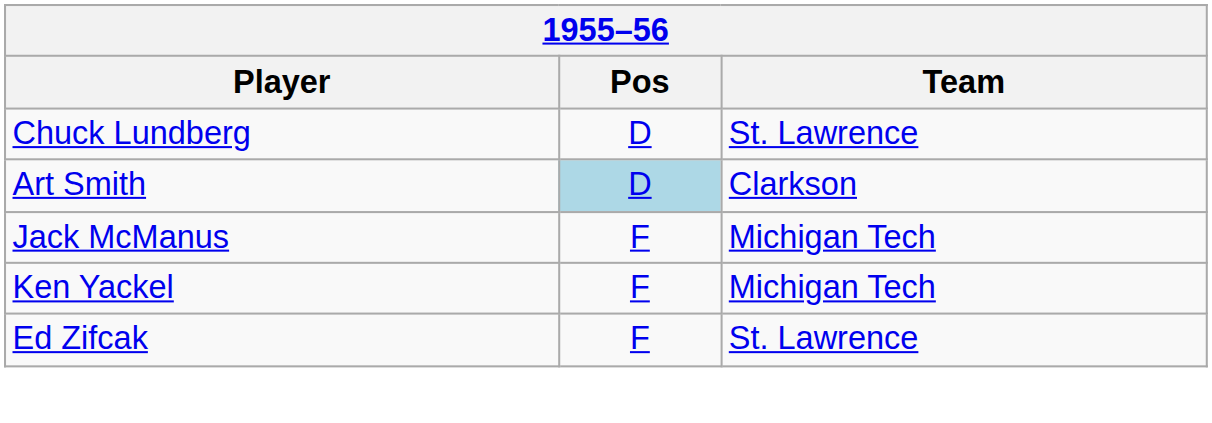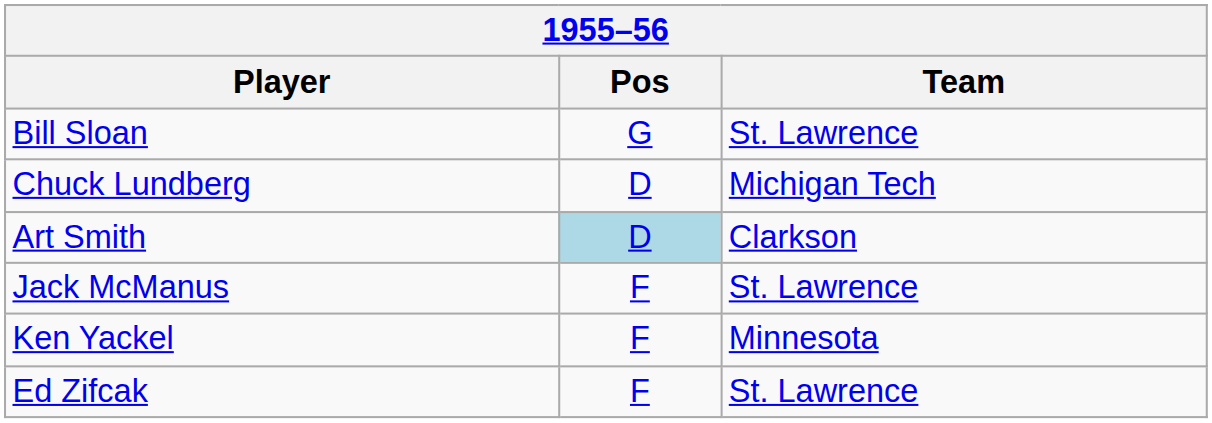+ row: Bill Sloan | G | St. Lawrence
Chuck Lundberg | Team: St. Lawrence -> Michigan Tech
Jack McManus | Team: Michigan Tech -> St. Lawrence
Ken Yackel | Team: Michigan Tech -> Minnesota
